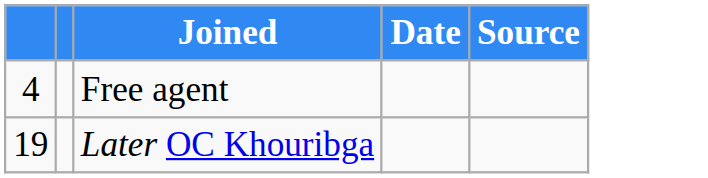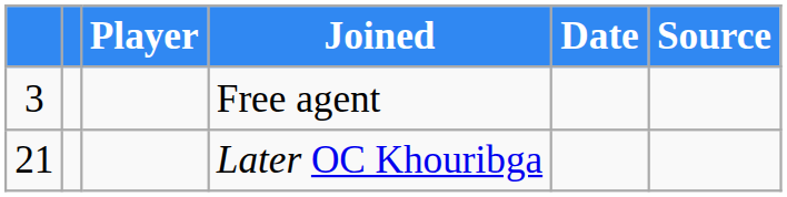+ column: Player
Free agent | column 1: 4 -> 3
Later OC Khouribga | column 1: 19 -> 21
